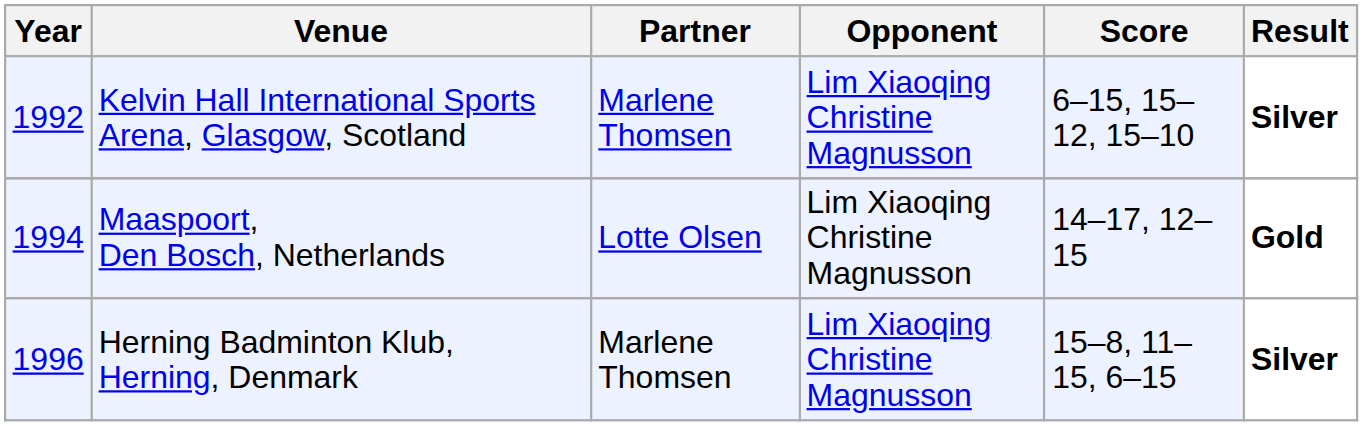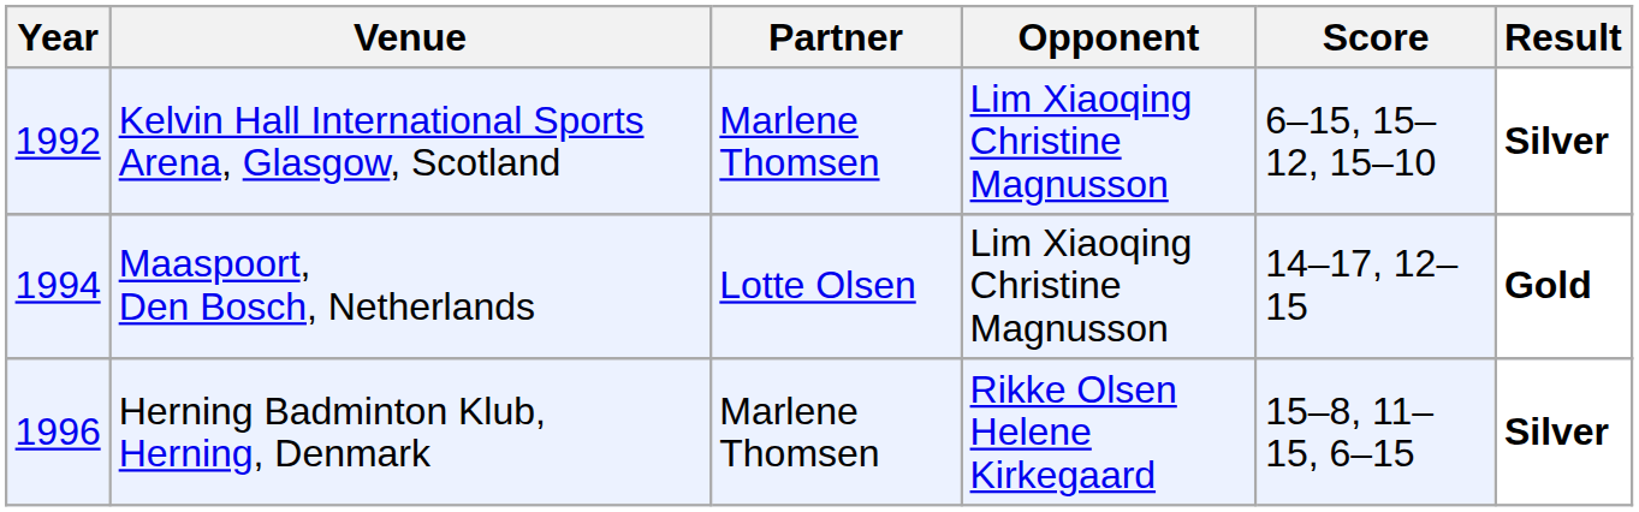Herning Badminton Klub, Herning, Denmark | Opponent: Lim Xiaoqing Christine Magnusson -> Rikke Olsen Helene Kirkegaard
